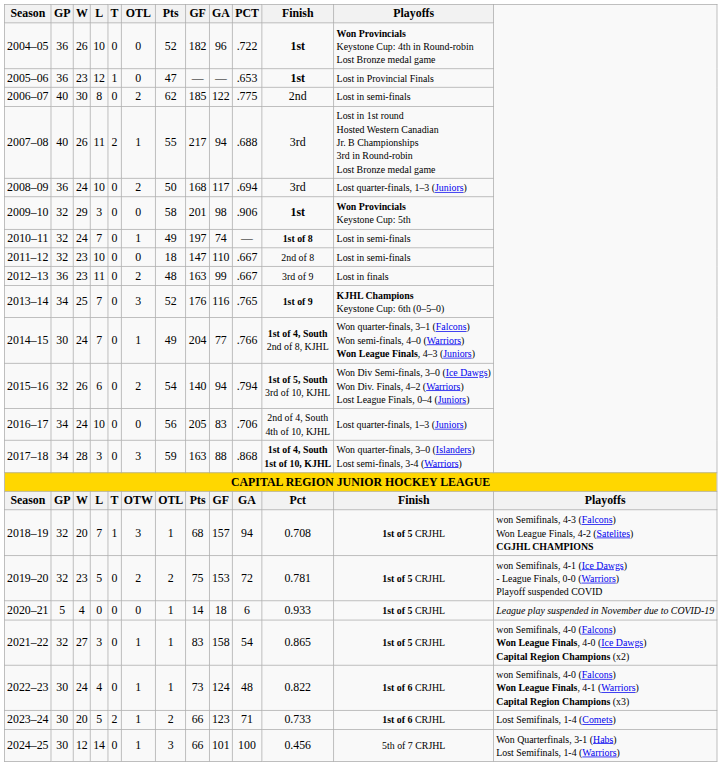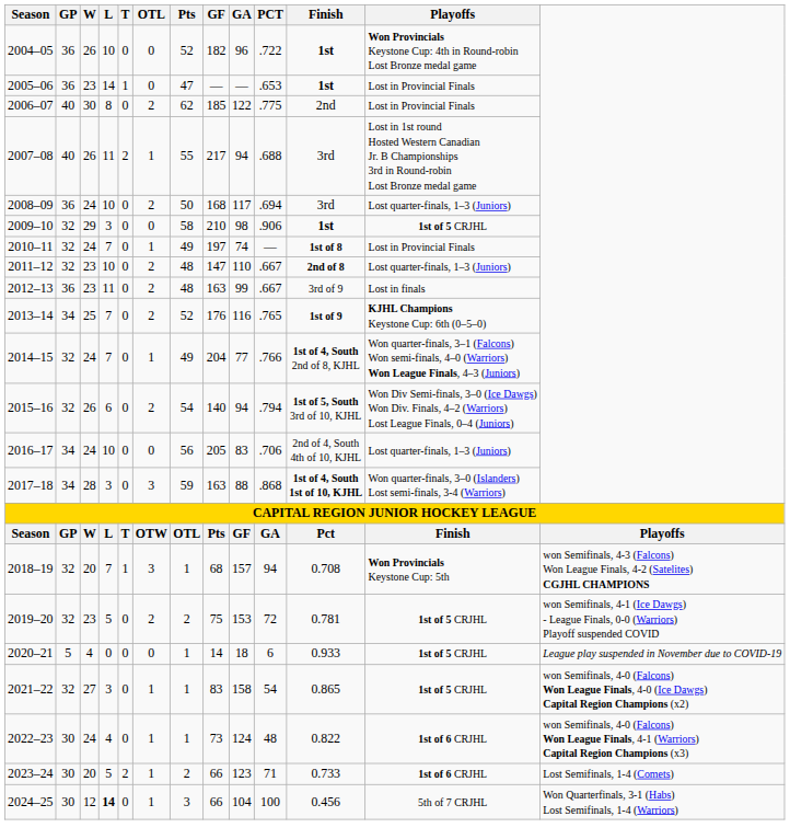2005–06 | L: 12 -> 14
2006–07 | Playoffs: Lost in semi-finals -> Lost in Provincial Finals
2009–10 | GF: 201 -> 210
2009–10 | Playoffs: Won Provincials Keystone Cup: 5th -> 1st of 5 CRJHL
2010–11 | Playoffs: Lost in semi-finals -> Lost in Provincial Finals
2011–12 | OTL: 0 -> 2
2011–12 | Pts: 18 -> 48
2011–12 | Finish: normal -> bold
2011–12 | Playoffs: Lost in semi-finals -> Lost quarter-finals, 1–3 (Juniors)
2013–14 | OTL: 3 -> 2
2014–15 | GP: 30 -> 32
2018–19 | Playoffs: 1st of 5 CRJHL -> Won Provincials Keystone Cup: 5th
2024–25 | L: normal -> bold
2024–25 | GA: 101 -> 104
